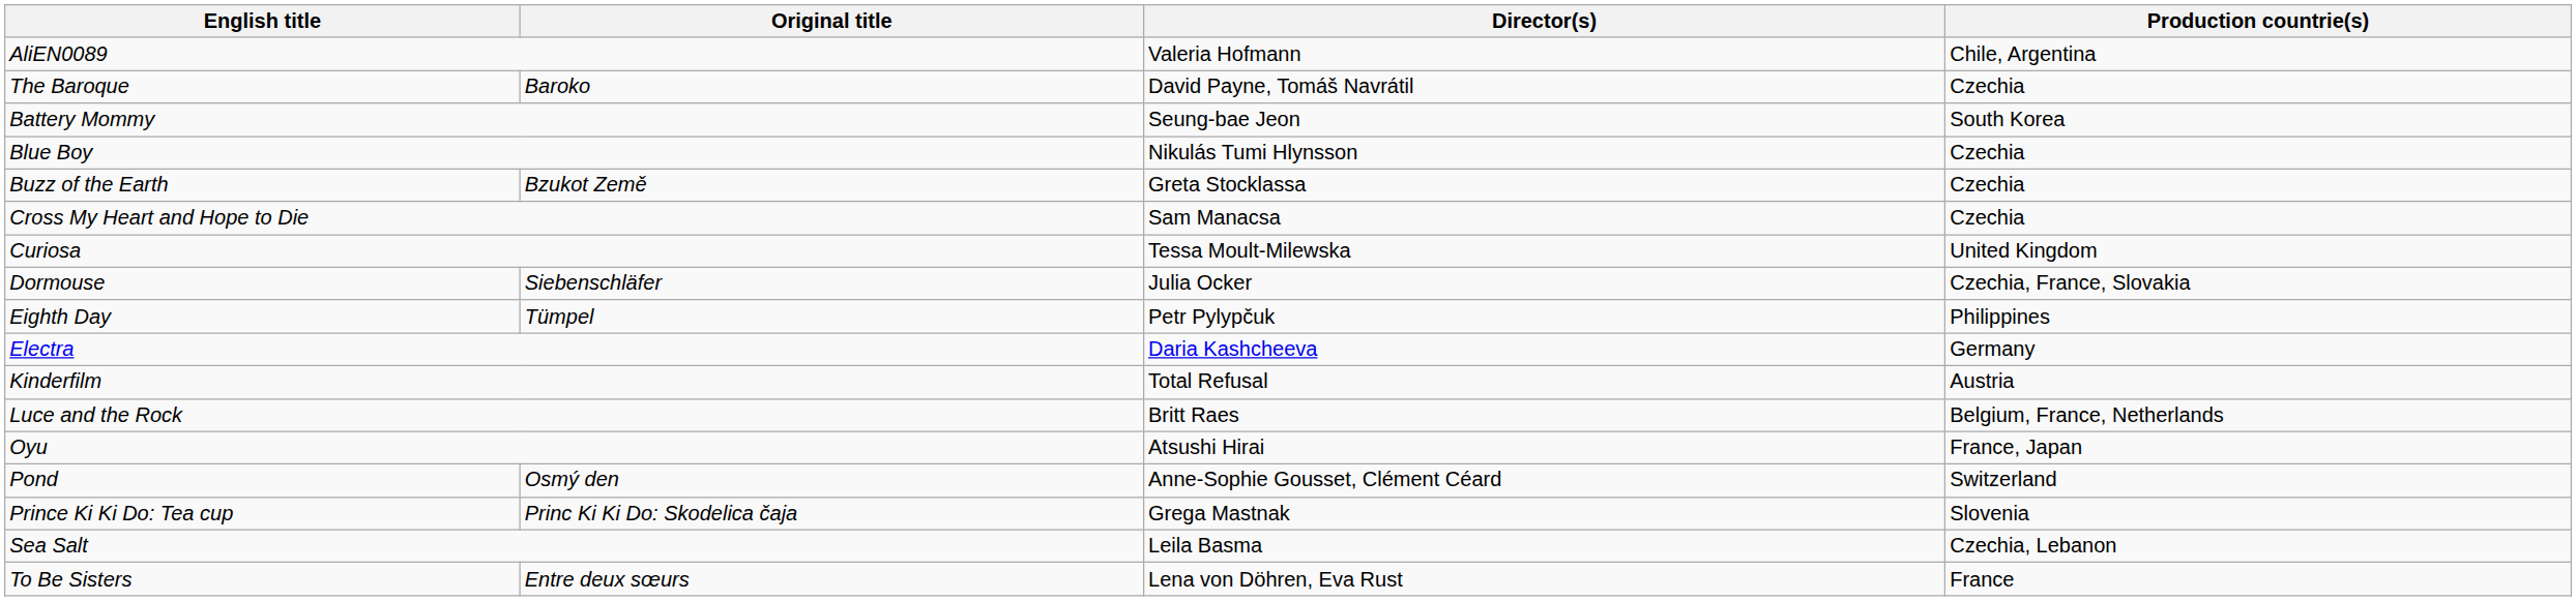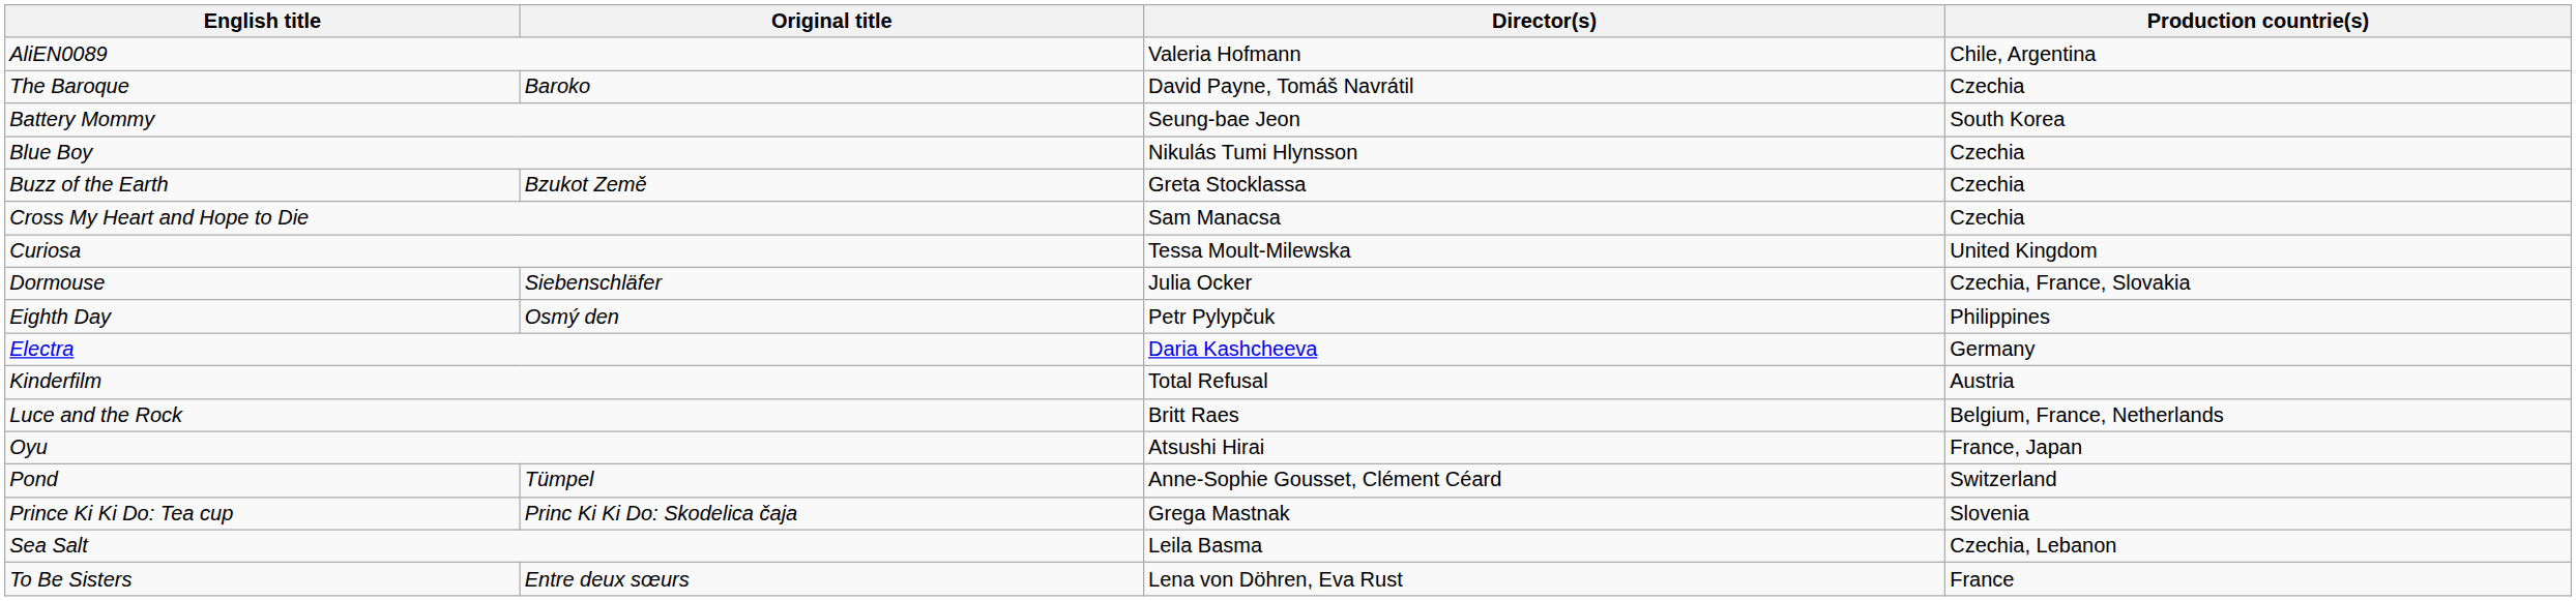Eighth Day | Original title: Tümpel -> Osmý den
Pond | Original title: Osmý den -> Tümpel
